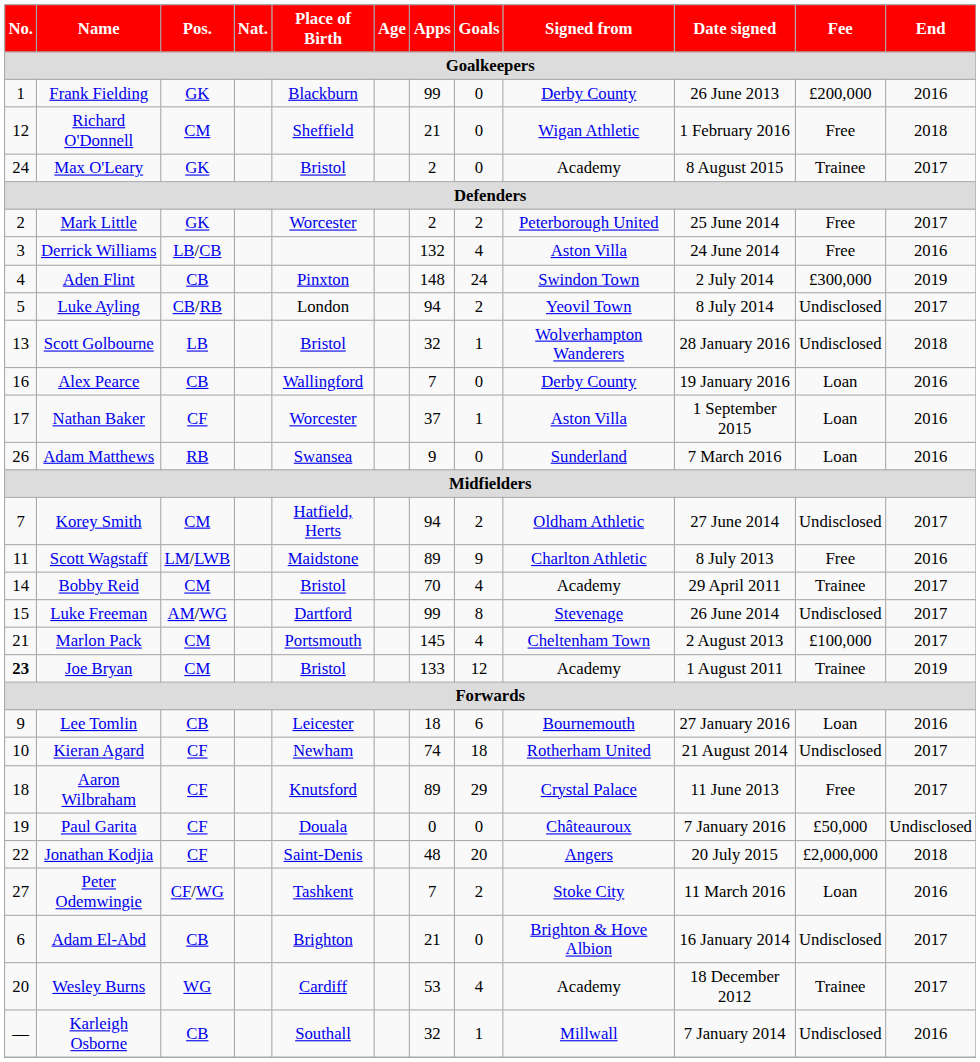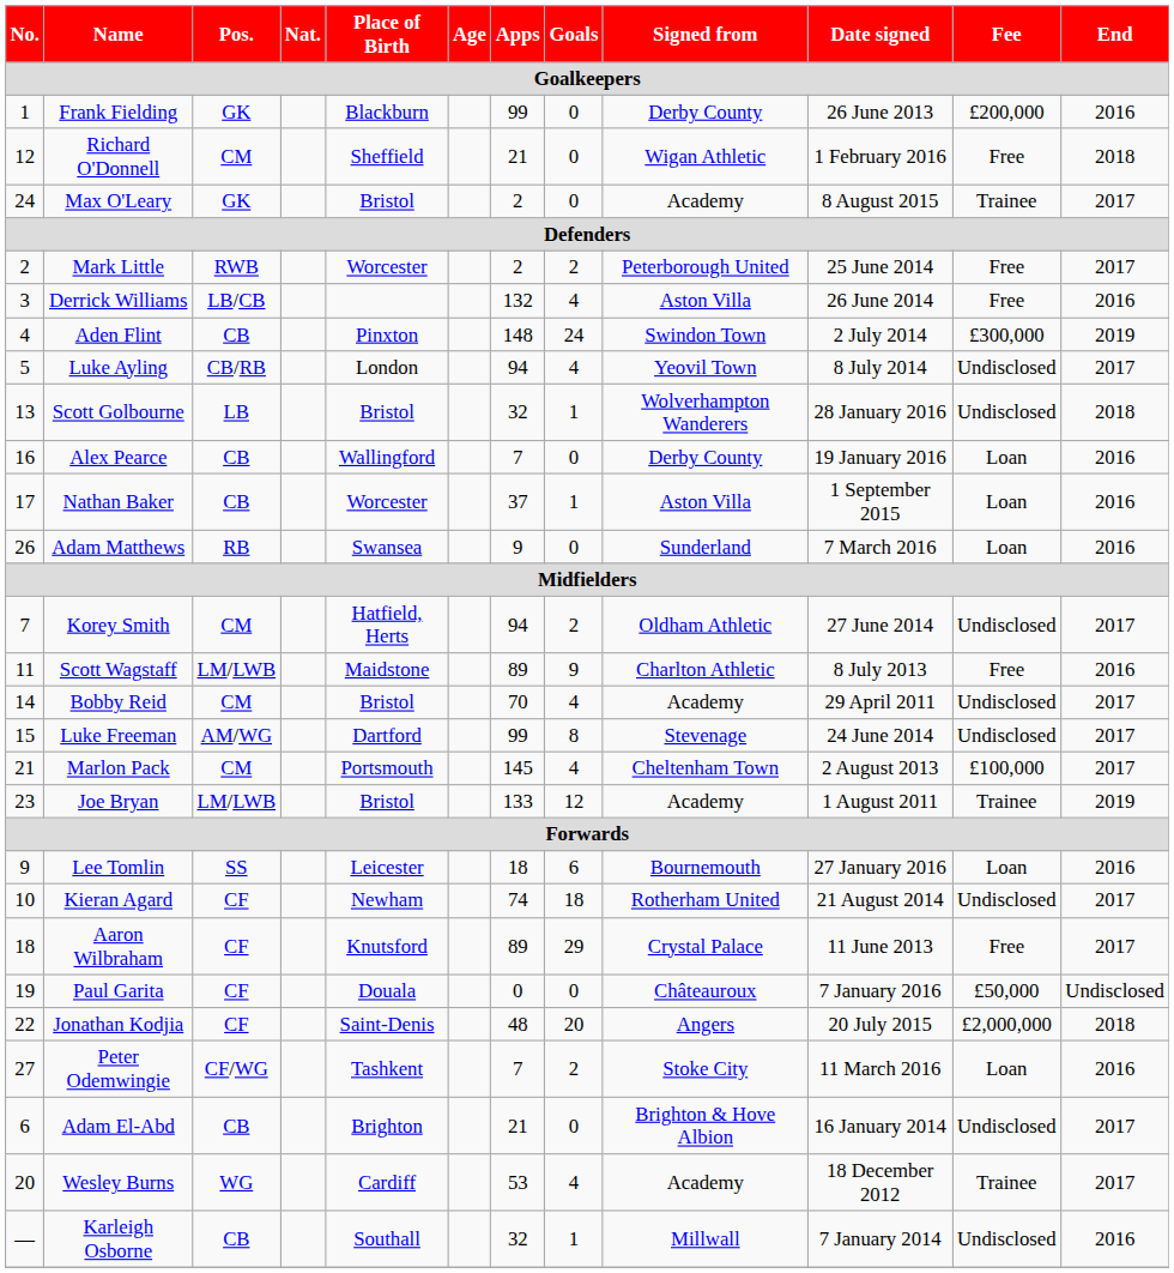Mark Little | Pos.: GK -> RWB
Derrick Williams | Date signed: 24 June 2014 -> 26 June 2014
Luke Ayling | Goals: 2 -> 4
Nathan Baker | Pos.: CF -> CB
Bobby Reid | Fee: Trainee -> Undisclosed
Luke Freeman | Date signed: 26 June 2014 -> 24 June 2014
Joe Bryan | No.: bold -> normal
Joe Bryan | Pos.: CM -> LM/LWB
Lee Tomlin | Pos.: CB -> SS
